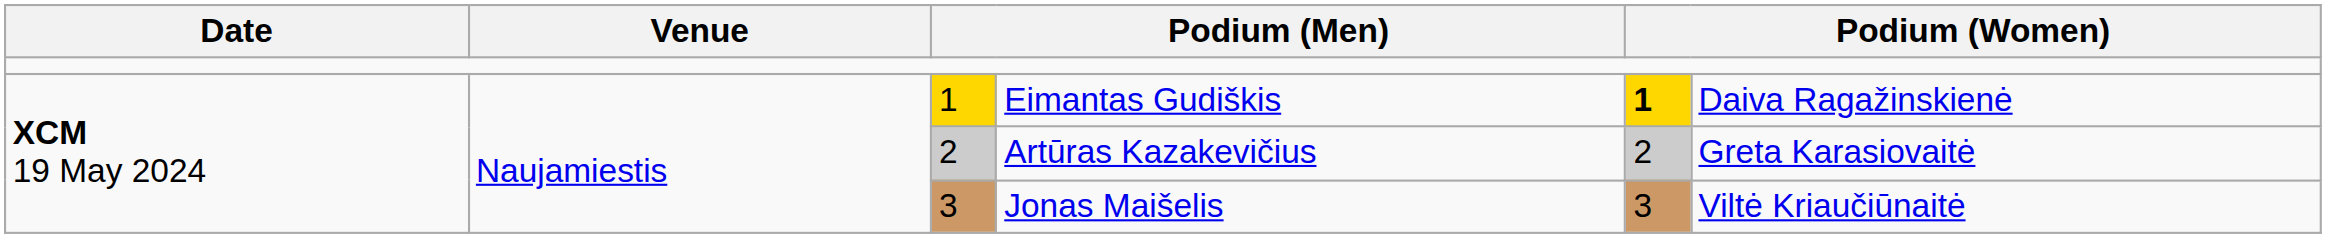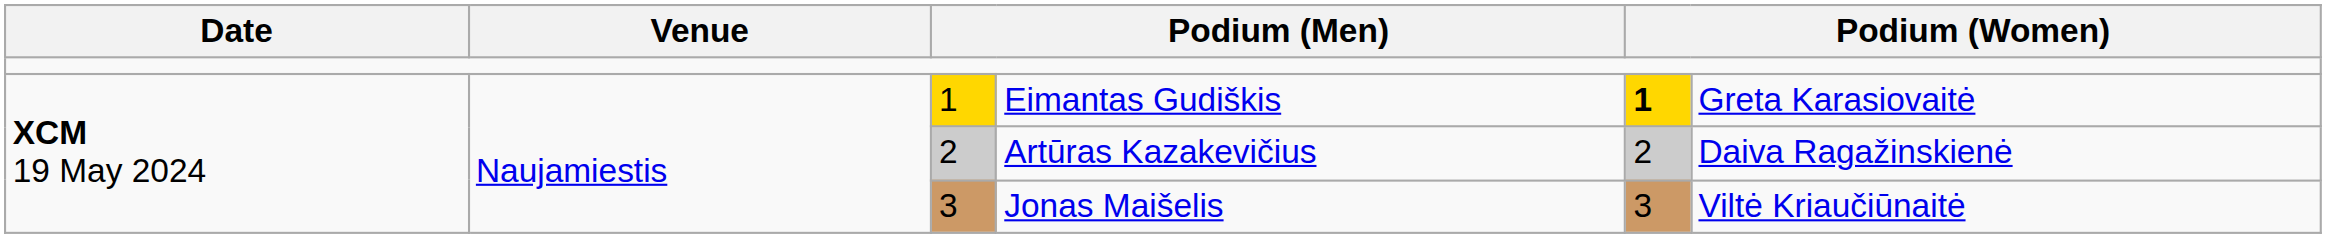Eimantas Gudiškis | column 6: Daiva Ragažinskienė -> Greta Karasiovaitė
Artūras Kazakevičius | column 6: Greta Karasiovaitė -> Daiva Ragažinskienė
